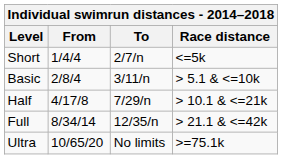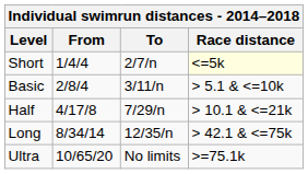Short | Race distance: no background -> lightyellow background
- row: Full | 8/34/14 | 12/35/n | > 21.1 & <=42k
+ row: Long | 8/34/14 | 12/35/n | > 42.1 & <=75k
